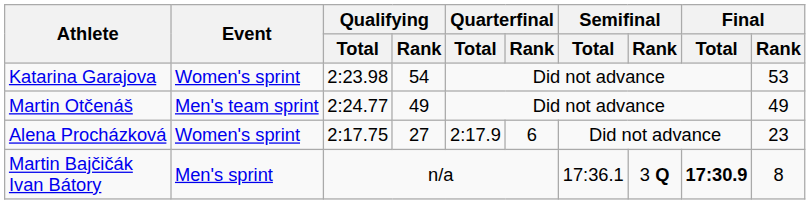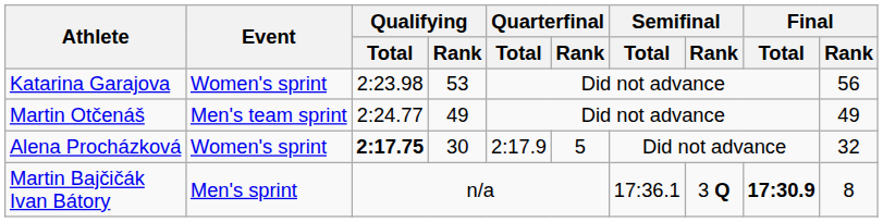Katarina Garajova | Qualifying / Rank: 54 -> 53
Katarina Garajova | Final / Rank: 53 -> 56
Alena Procházková | Qualifying / Total: normal -> bold
Alena Procházková | Qualifying / Rank: 27 -> 30
Alena Procházková | Quarterfinal / Rank: 6 -> 5
Alena Procházková | Final / Rank: 23 -> 32
